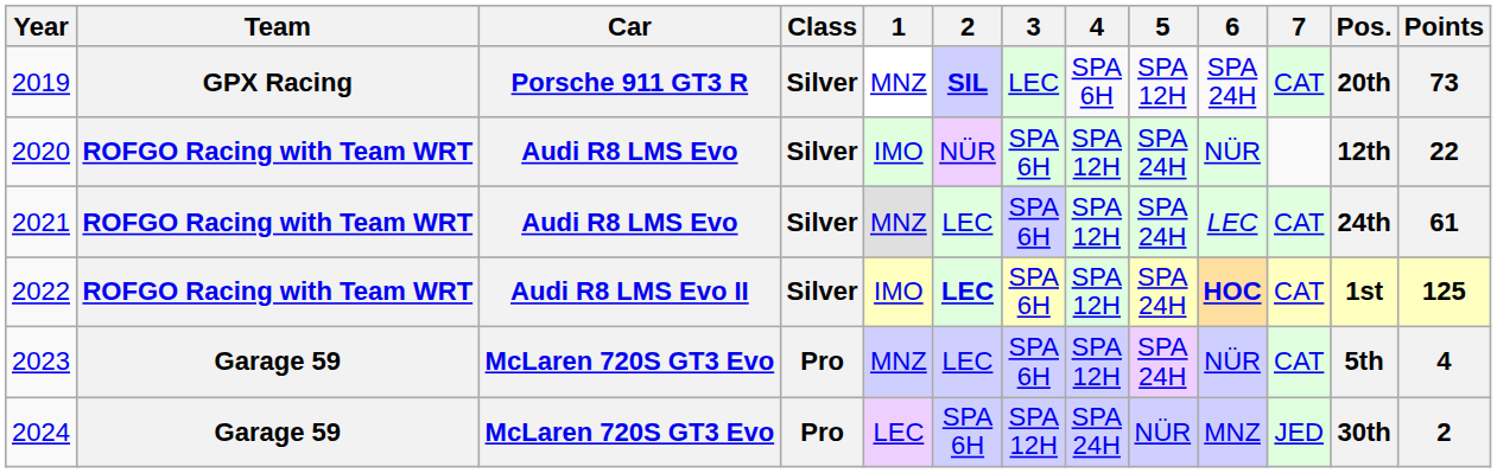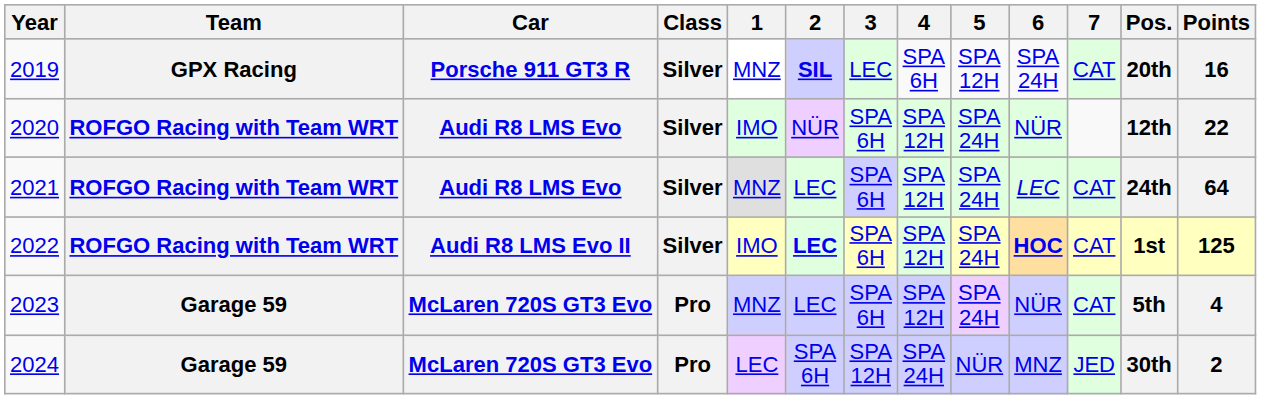2019 | Points: 73 -> 16
2021 | Points: 61 -> 64
